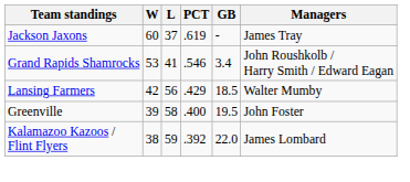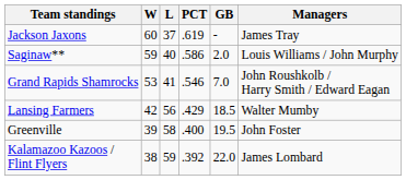+ row: Saginaw** | 59 | 40 | .586 | 2.0 | Louis Williams / John Murphy
Grand Rapids Shamrocks | GB: 3.4 -> 7.0
